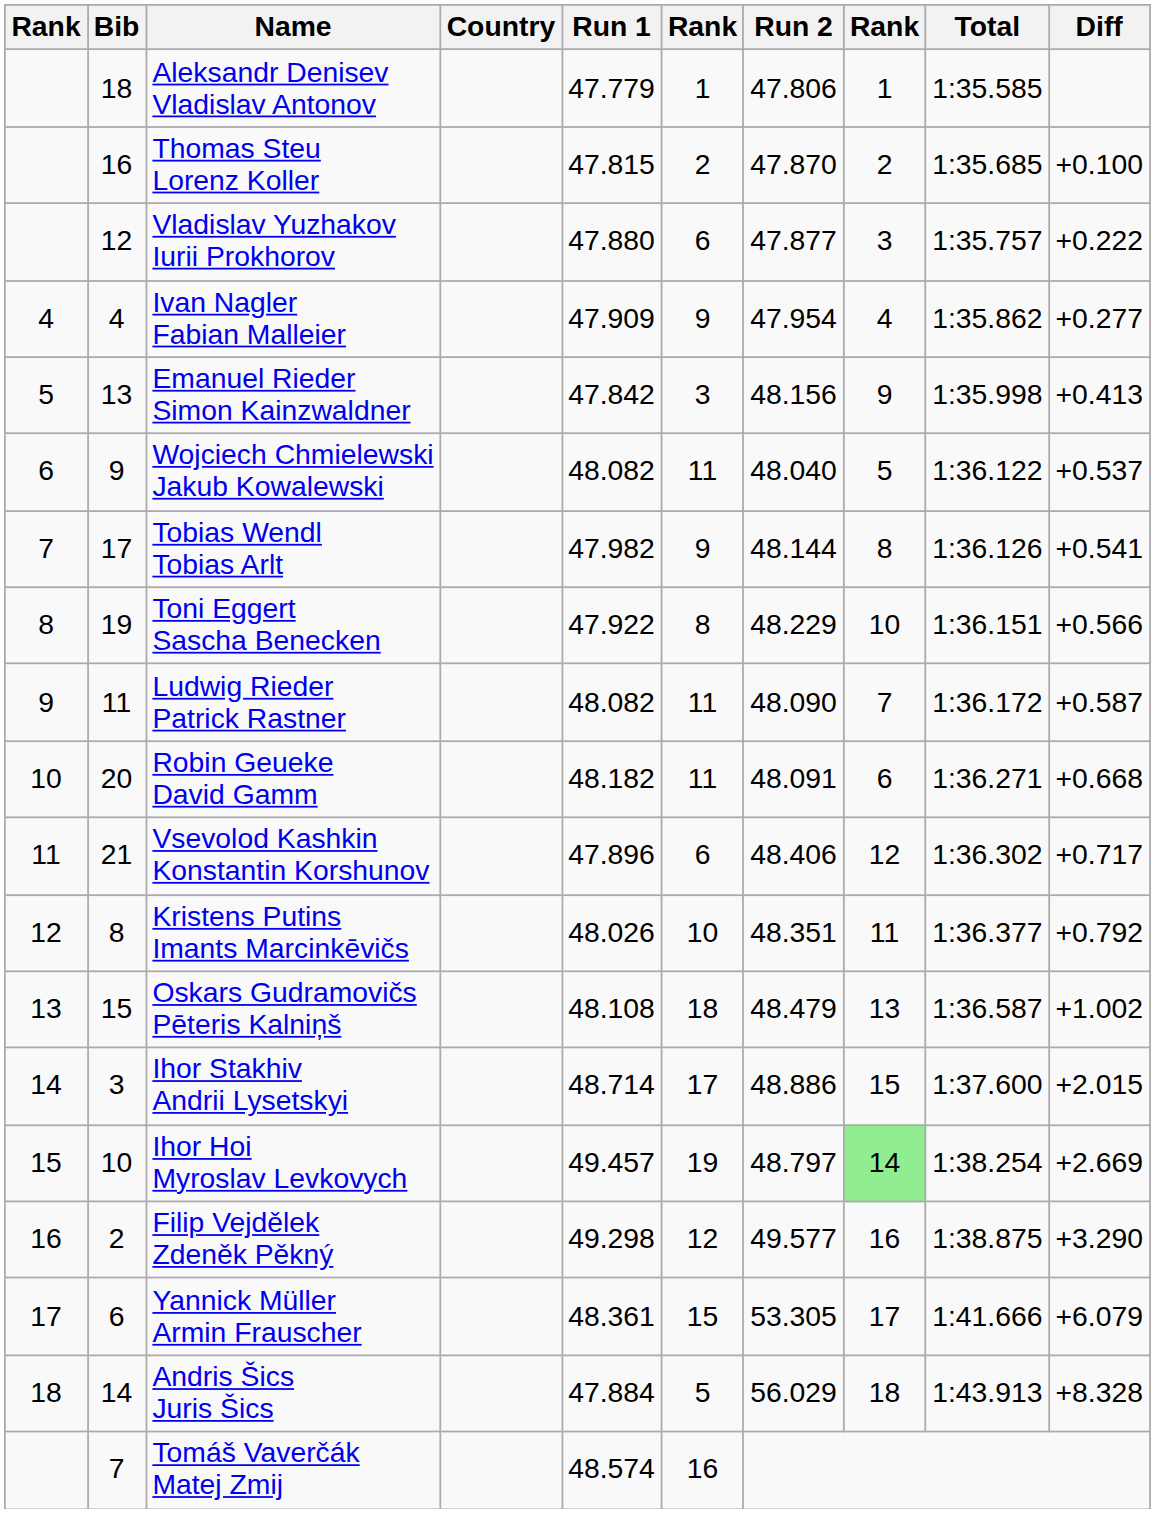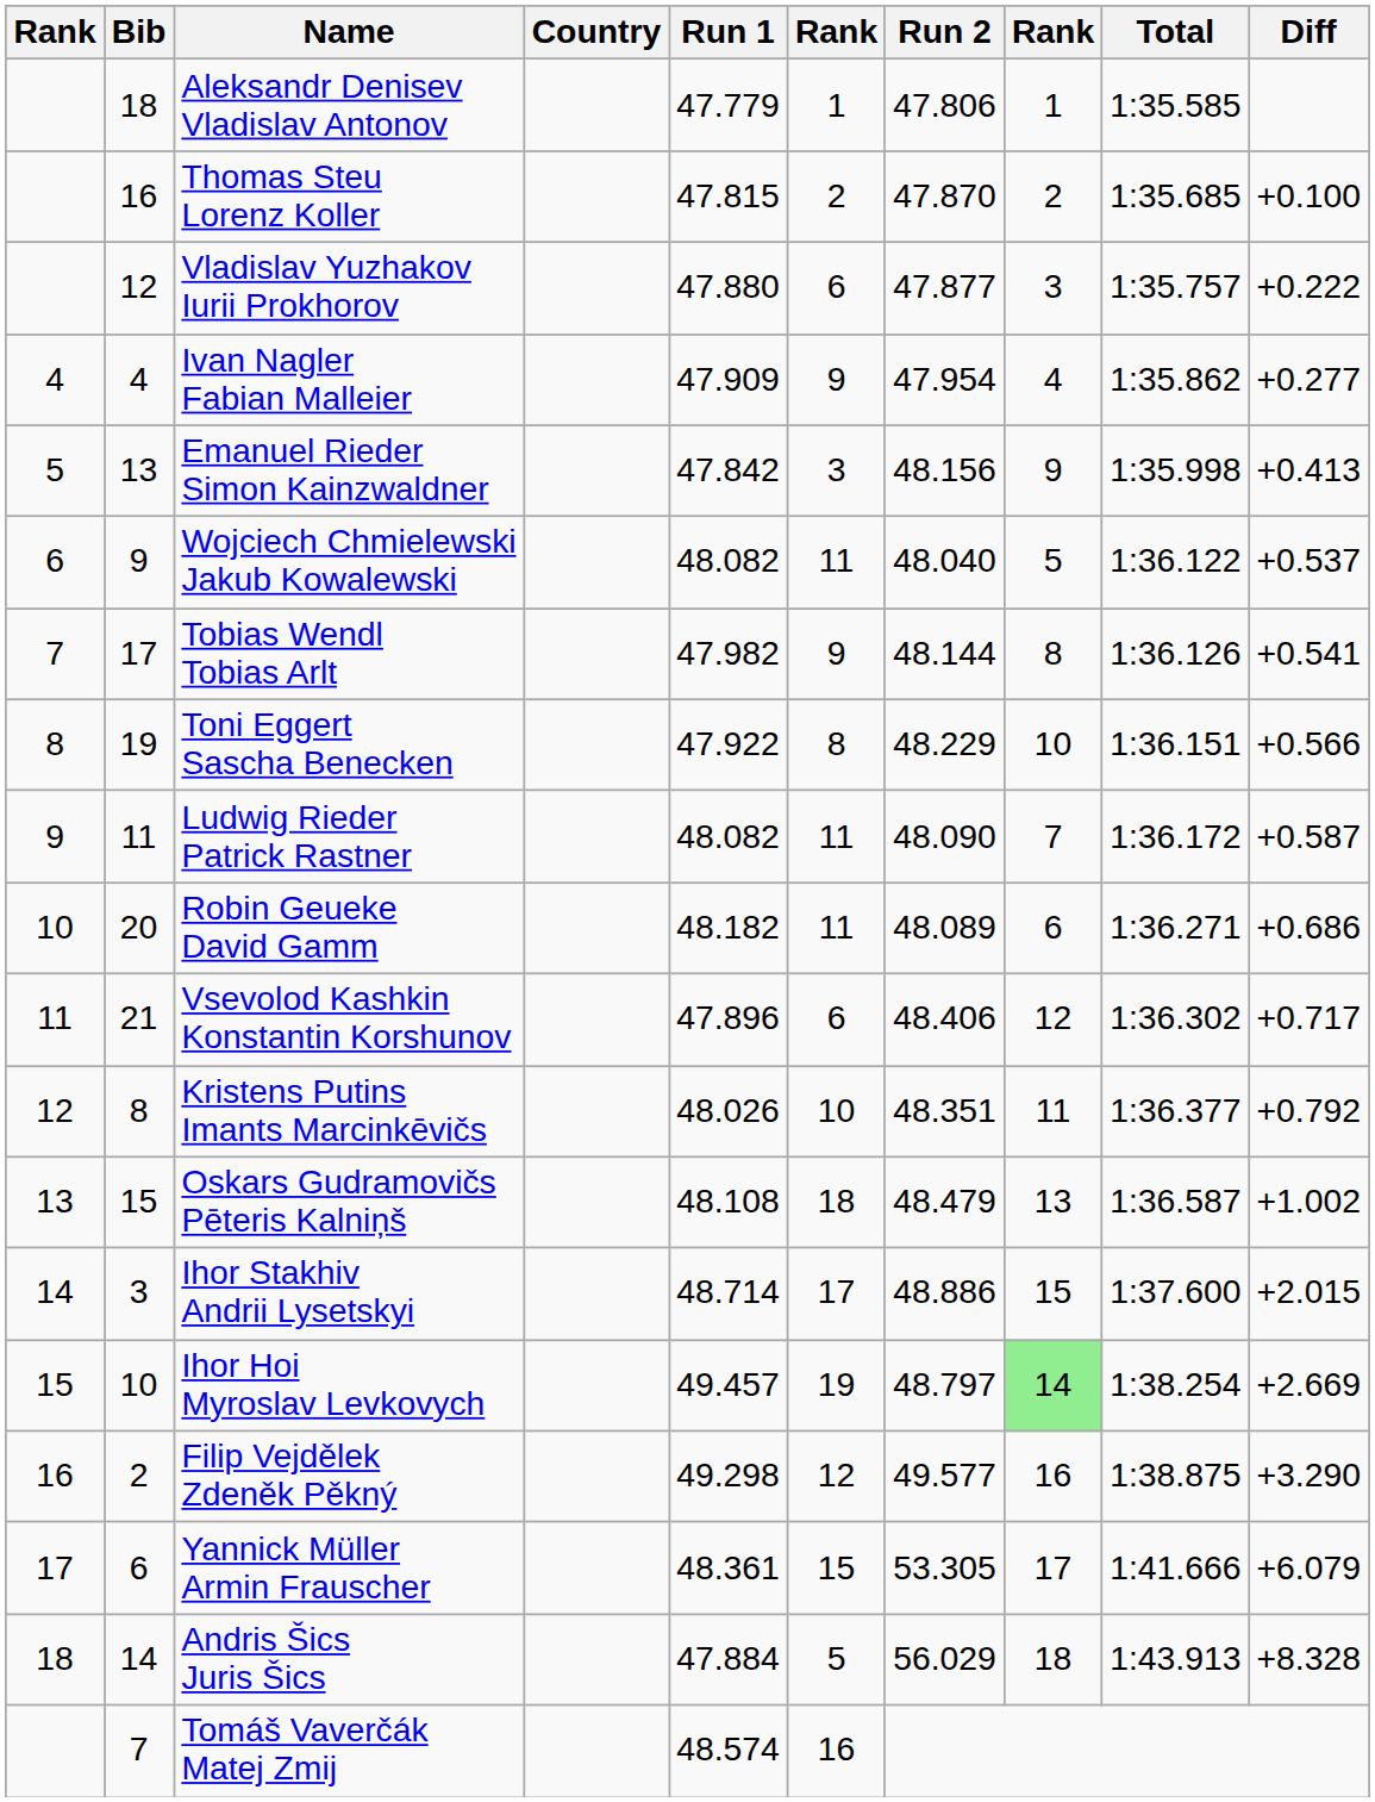Robin Geueke David Gamm | Run 2: 48.091 -> 48.089
Robin Geueke David Gamm | Diff: +0.668 -> +0.686
